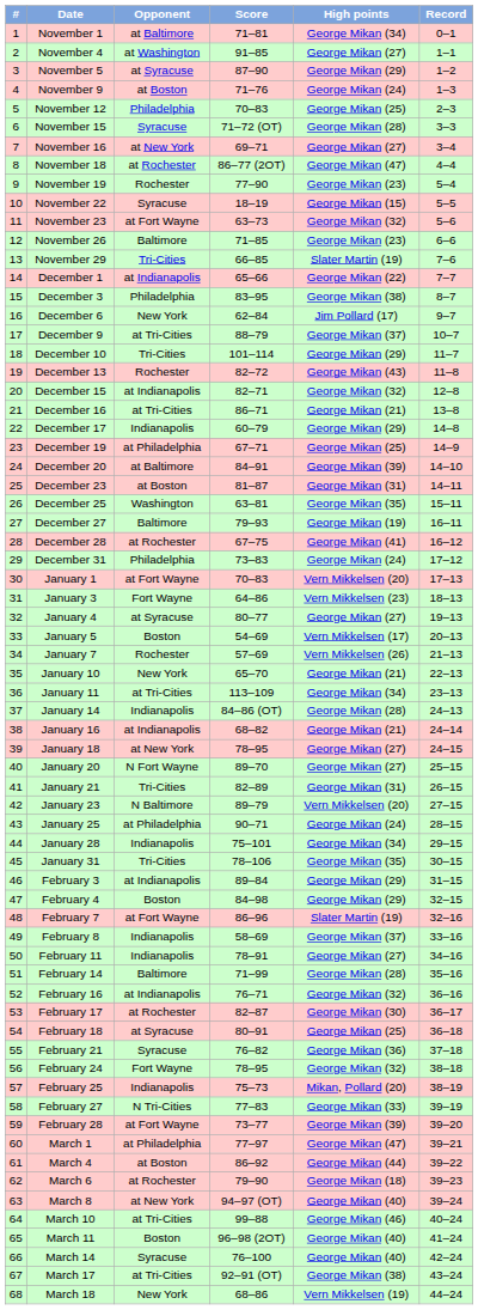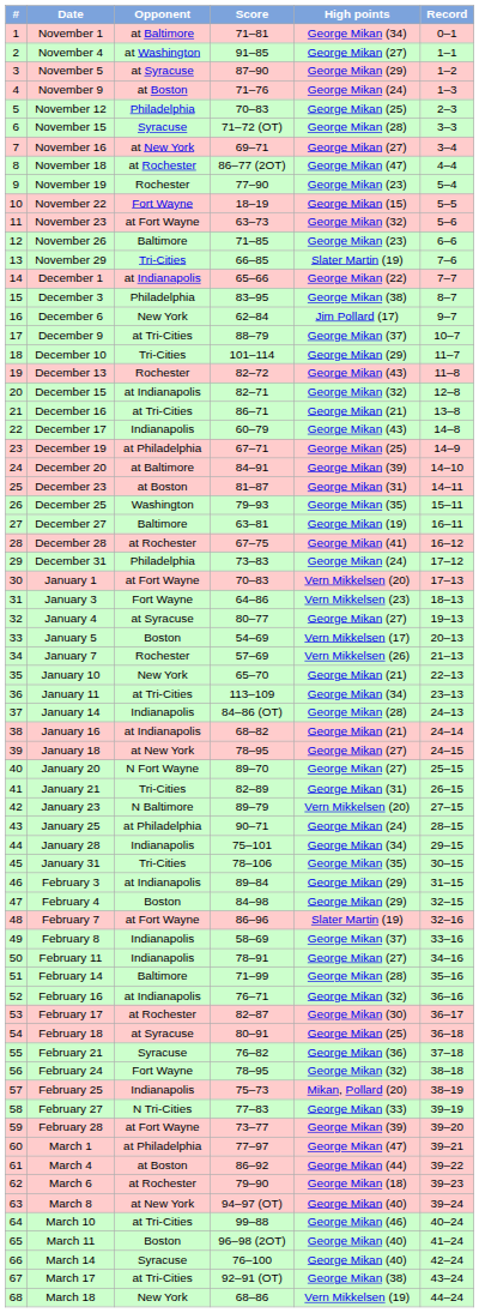November 22 | Opponent: Syracuse -> Fort Wayne
December 17 | High points: George Mikan (29) -> George Mikan (43)
December 25 | Score: 63–81 -> 79–93
December 27 | Score: 79–93 -> 63–81
